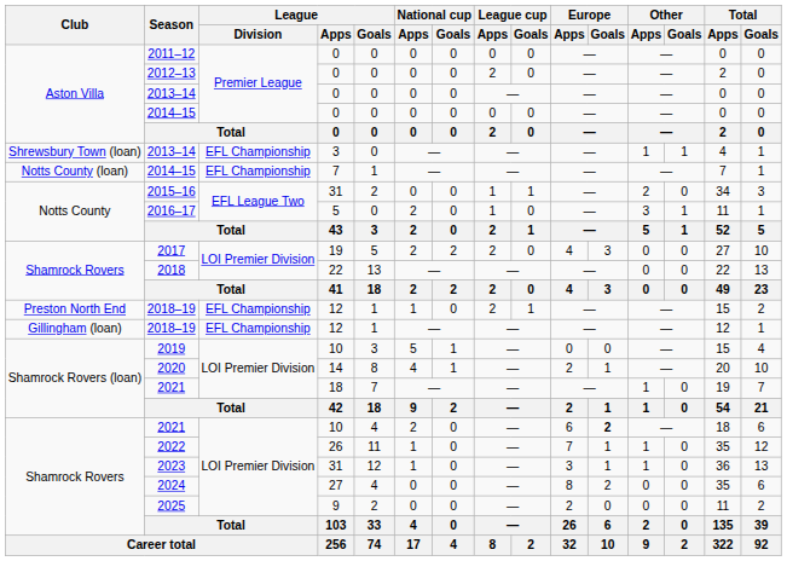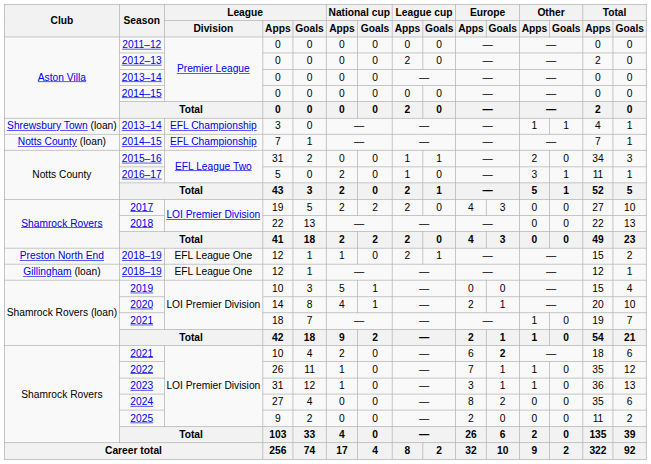Preston North End / 2018–19 | League / Division: EFL Championship -> EFL League One
Gillingham (loan) / 2018–19 | League / Division: EFL Championship -> EFL League One
